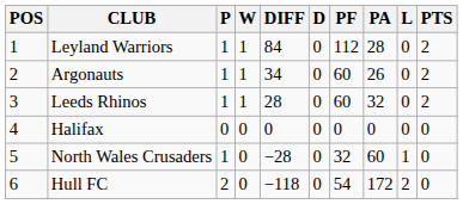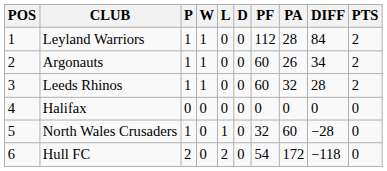columns swapped: L <-> DIFF
